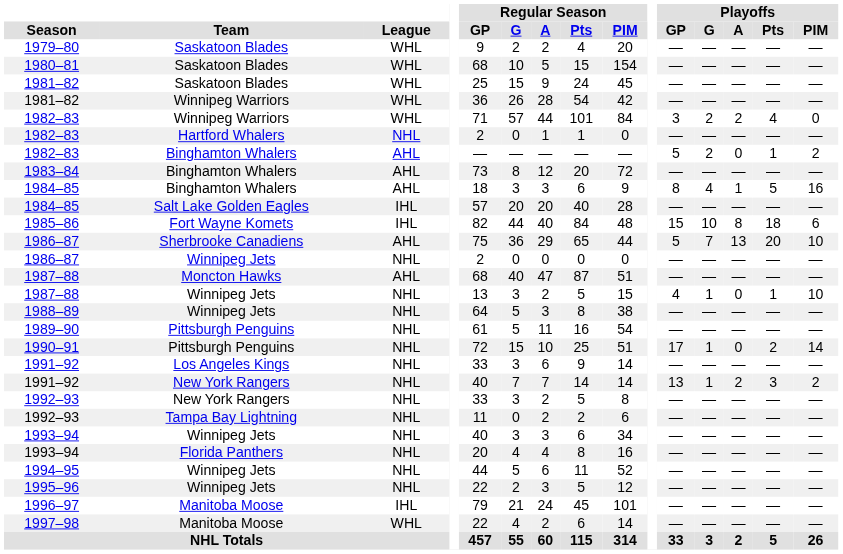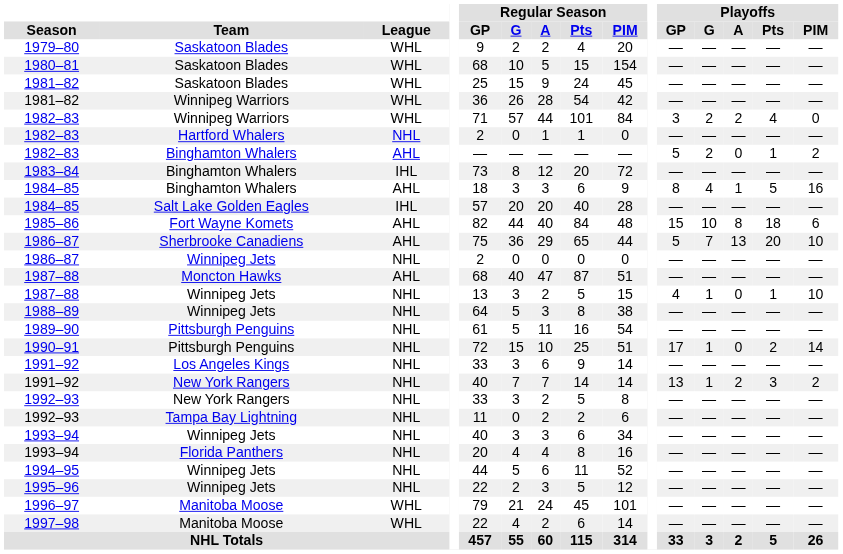1983–84 | League: AHL -> IHL
1985–86 | League: IHL -> AHL
1996–97 | League: IHL -> WHL
